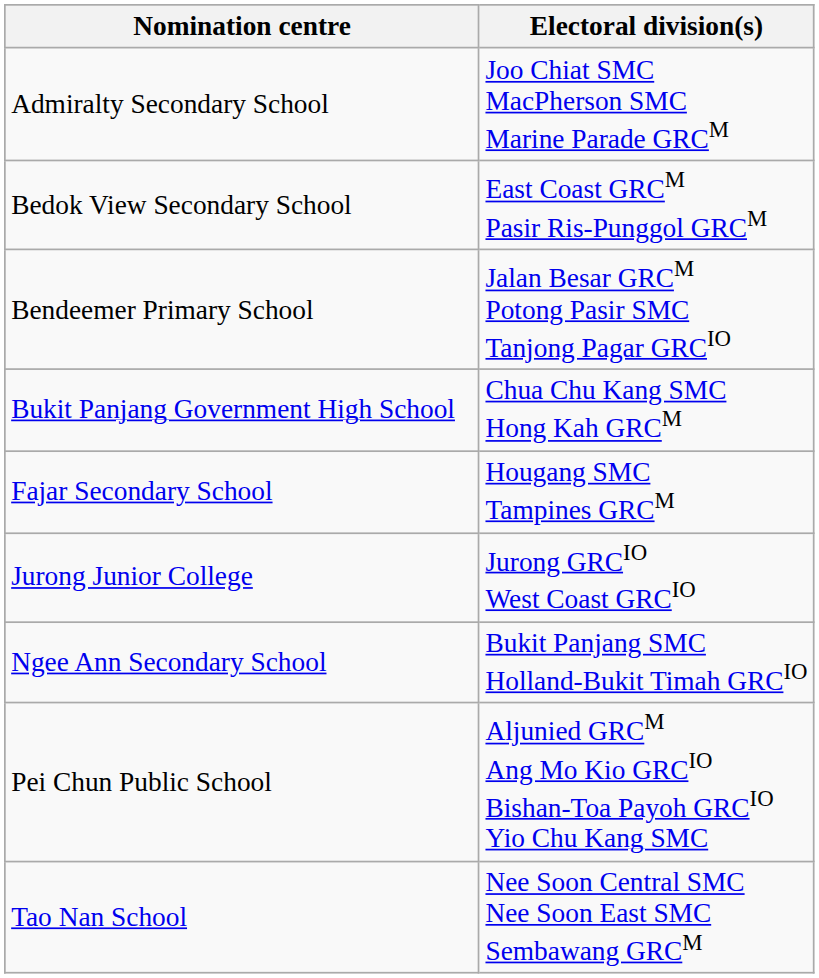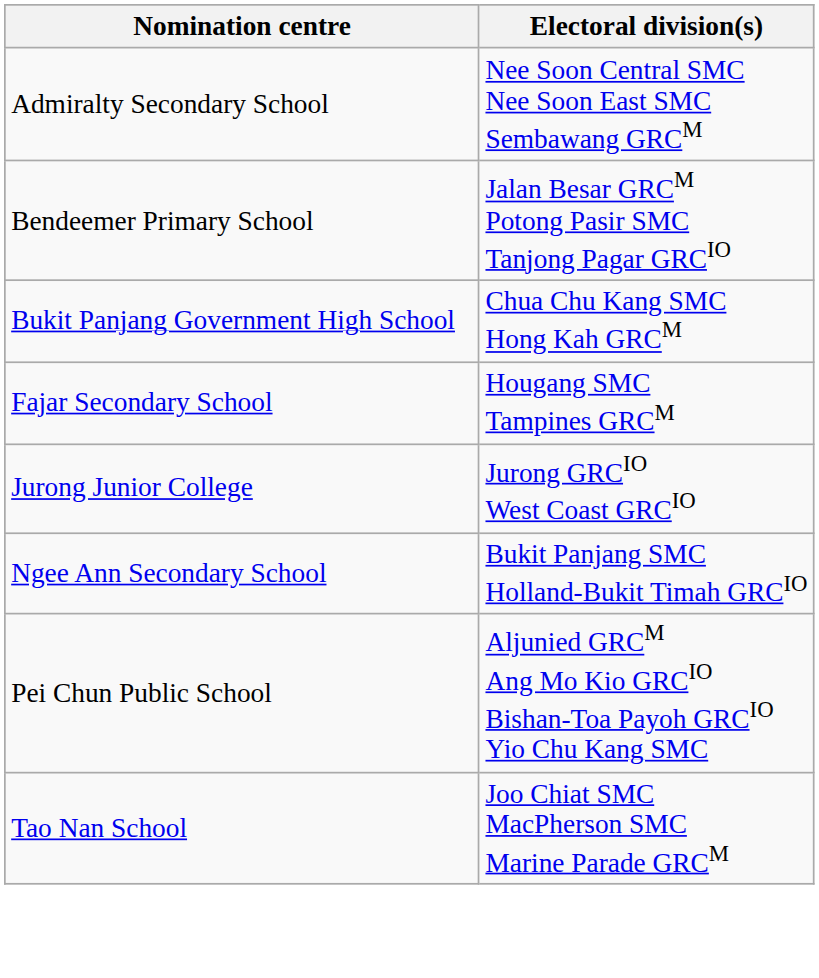Admiralty Secondary School | Electoral division(s): Joo Chiat SMC MacPherson SMC Marine Parade GRCM -> Nee Soon Central SMC Nee Soon East SMC Sembawang GRCM
- row: Bedok View Secondary School | East Coast GRCM Pasir Ris-Punggol GRCM
Tao Nan School | Electoral division(s): Nee Soon Central SMC Nee Soon East SMC Sembawang GRCM -> Joo Chiat SMC MacPherson SMC Marine Parade GRCM
